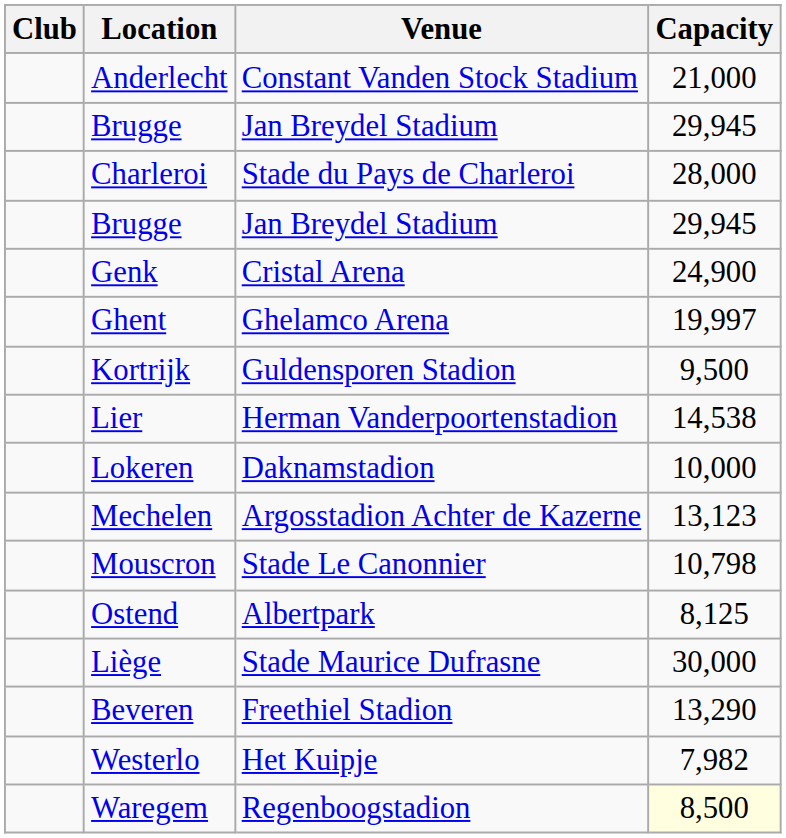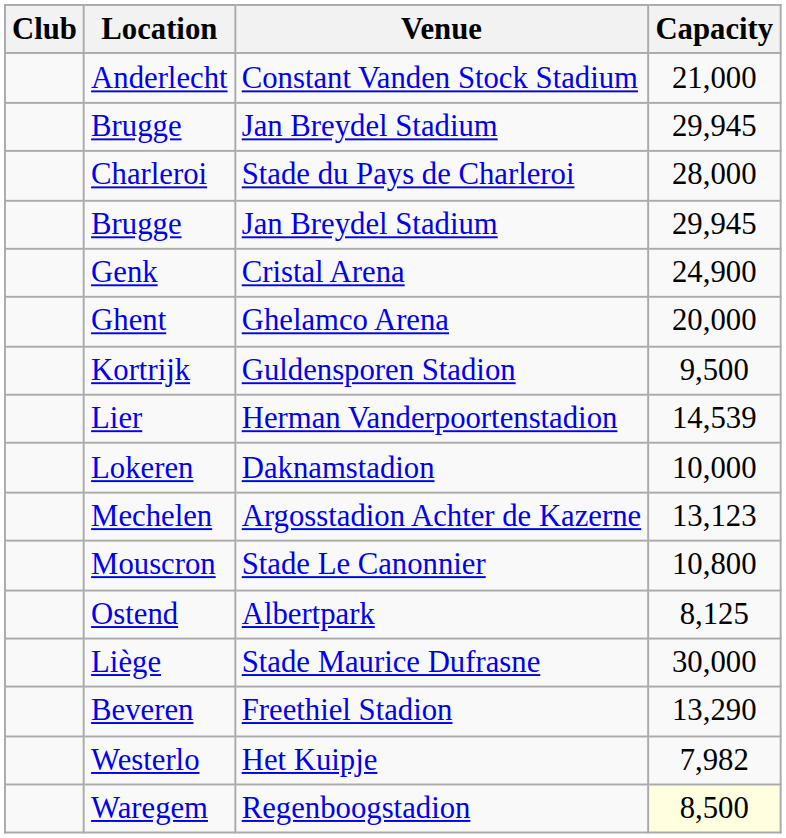Ghent | Capacity: 19,997 -> 20,000
Lier | Capacity: 14,538 -> 14,539
Mouscron | Capacity: 10,798 -> 10,800
